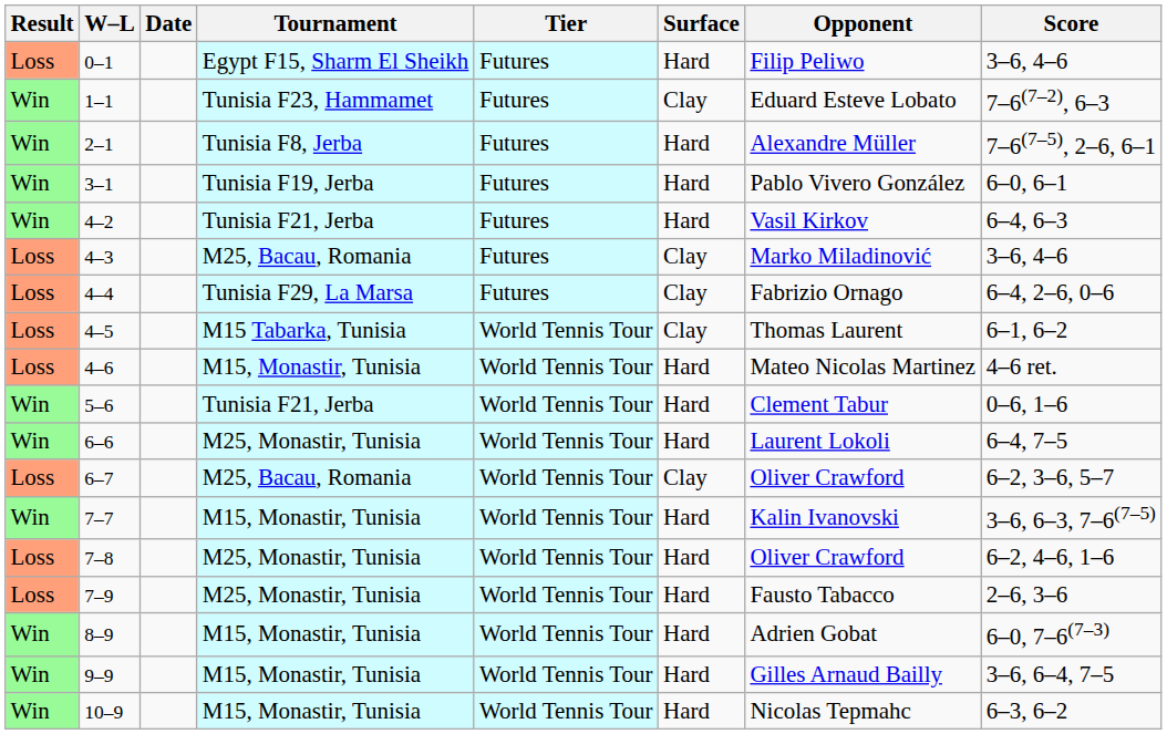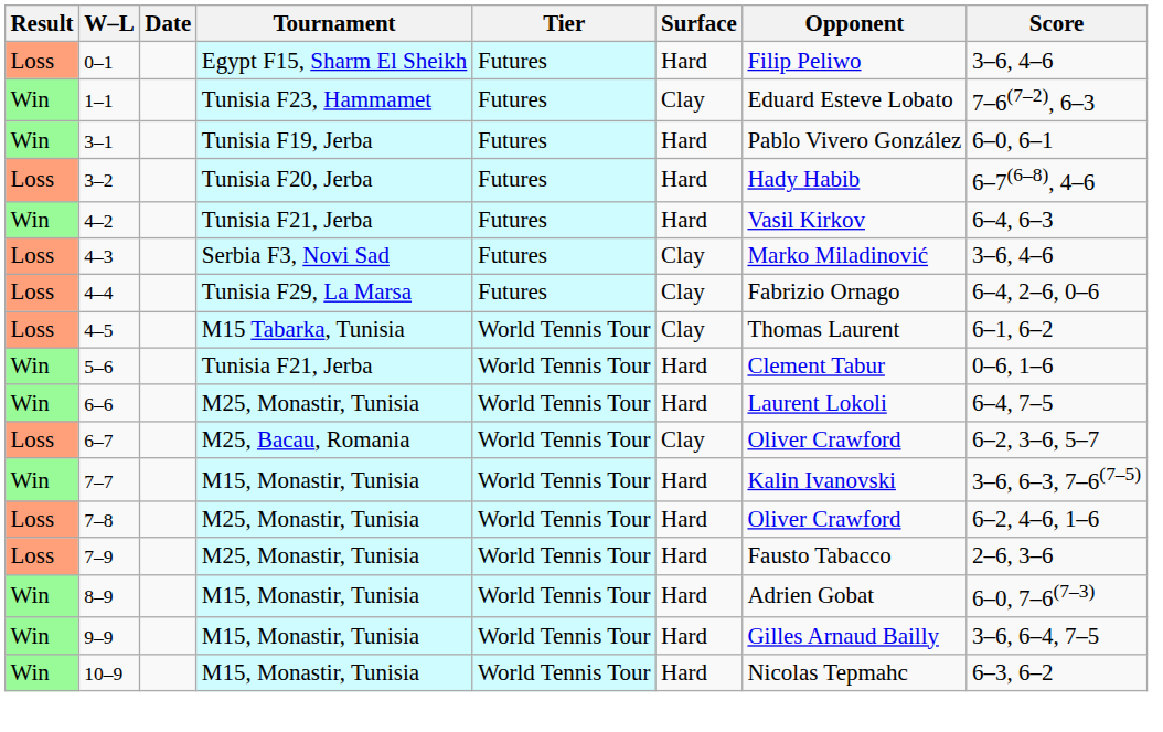- row: Win | 2–1 | Tunisia F8, Jerba | Futures | Hard | Alexandre Müller | 7–6(7–5), 2–6, 6–1
+ row: Loss | 3–2 | Tunisia F20, Jerba | Futures | Hard | Hady Habib | 6–7(6–8), 4–6
4–3 | Tournament: M25, Bacau, Romania -> Serbia F3, Novi Sad
- row: Loss | 4–6 | M15, Monastir, Tunisia | World Tennis Tour | Hard | Mateo Nicolas Martinez | 4–6 ret.
